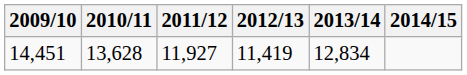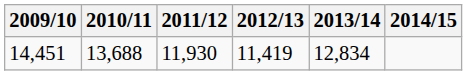14,451 | 2010/11: 13,628 -> 13,688
14,451 | 2011/12: 11,927 -> 11,930
